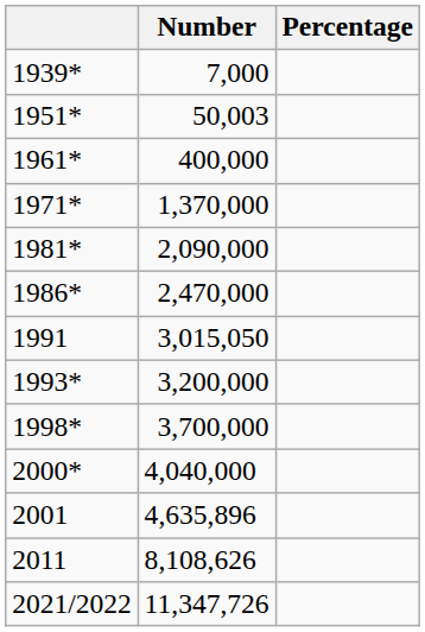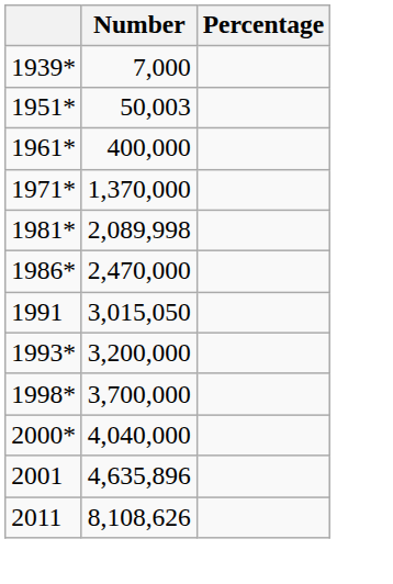1981* | Number: 2,090,000 -> 2,089,998
- row: 2021/2022 | 11,347,726
